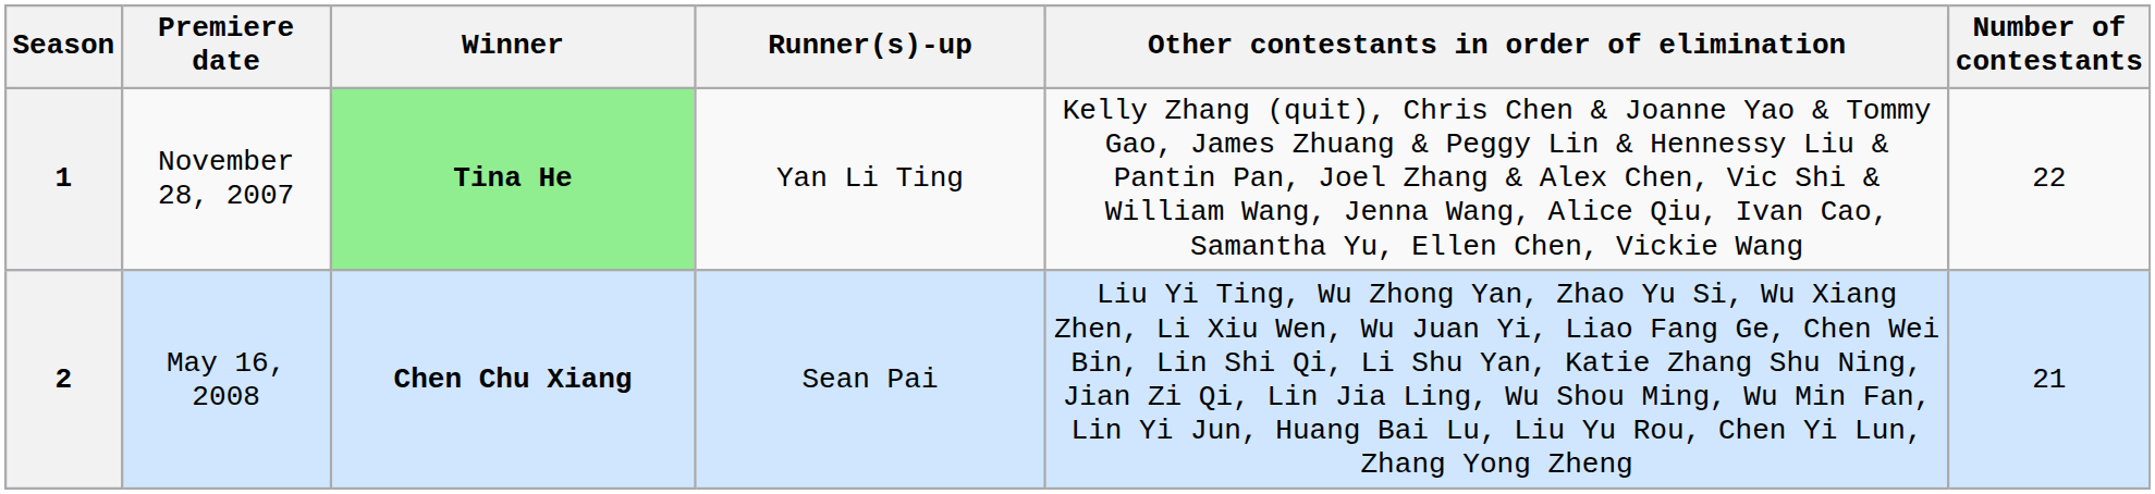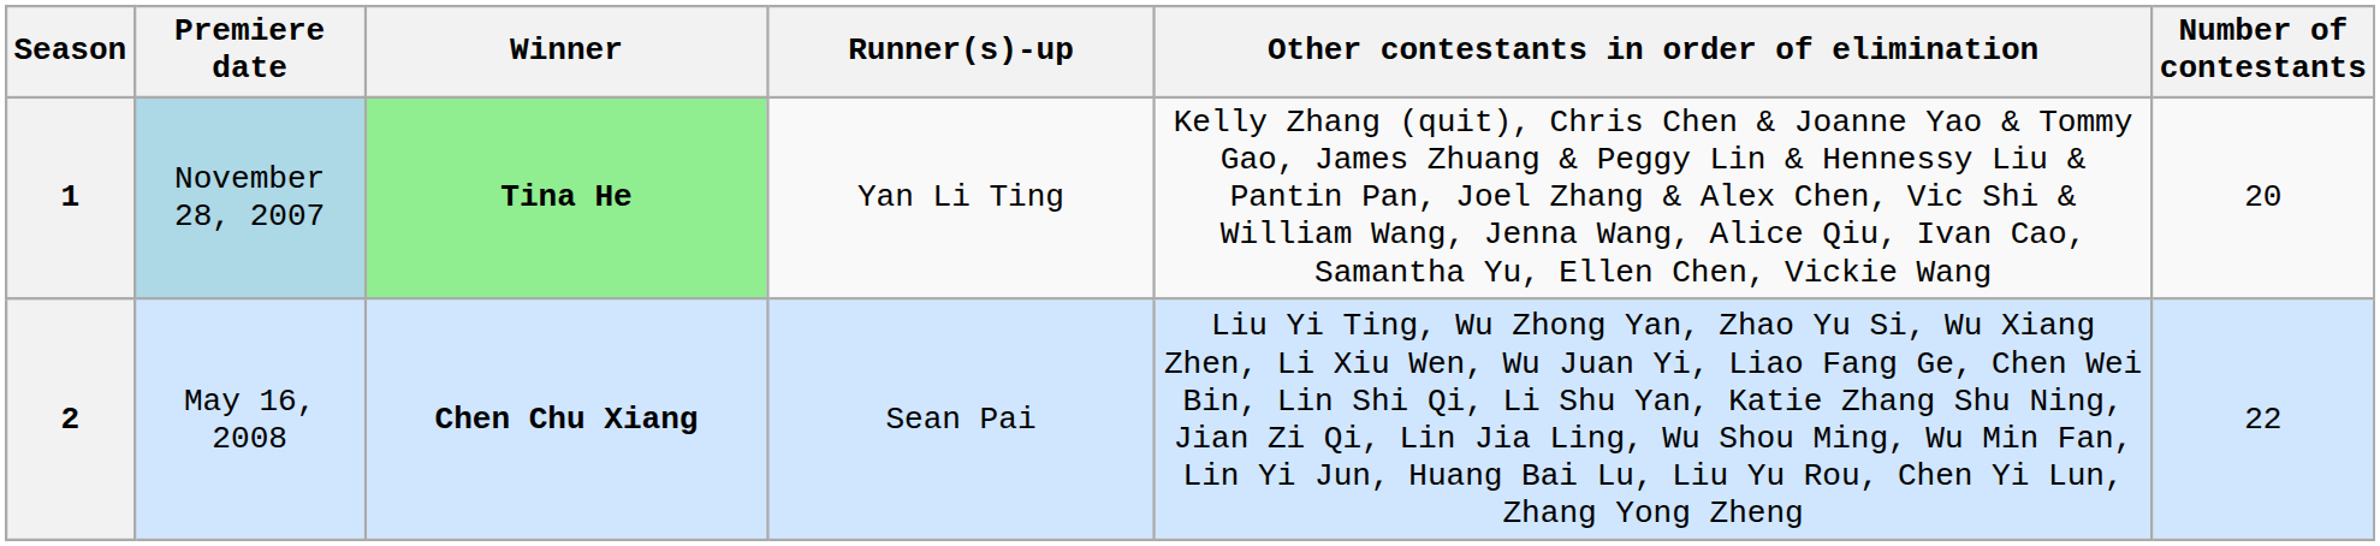1 | Premiere date: no background -> lightblue background
1 | Number of contestants: 22 -> 20
2 | Number of contestants: 21 -> 22
